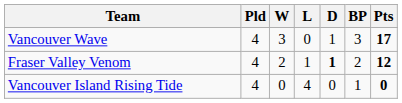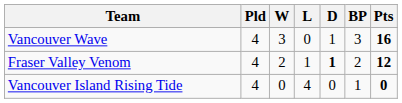Vancouver Wave | Pts: 17 -> 16
